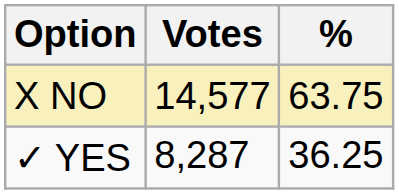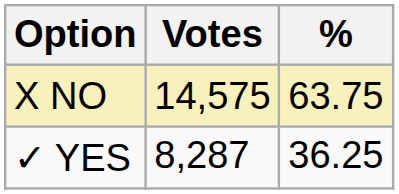X NO | Votes: 14,577 -> 14,575
